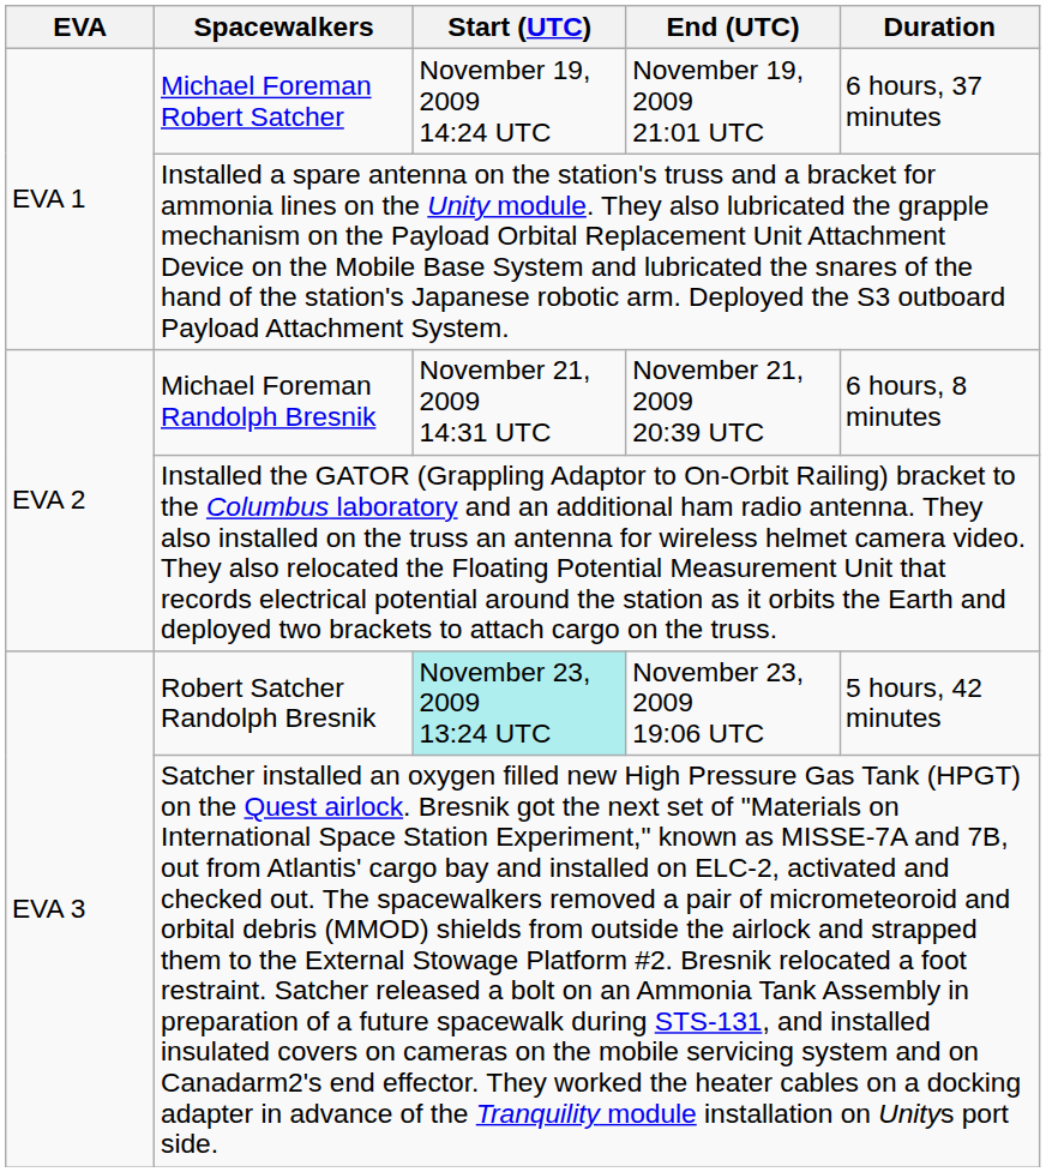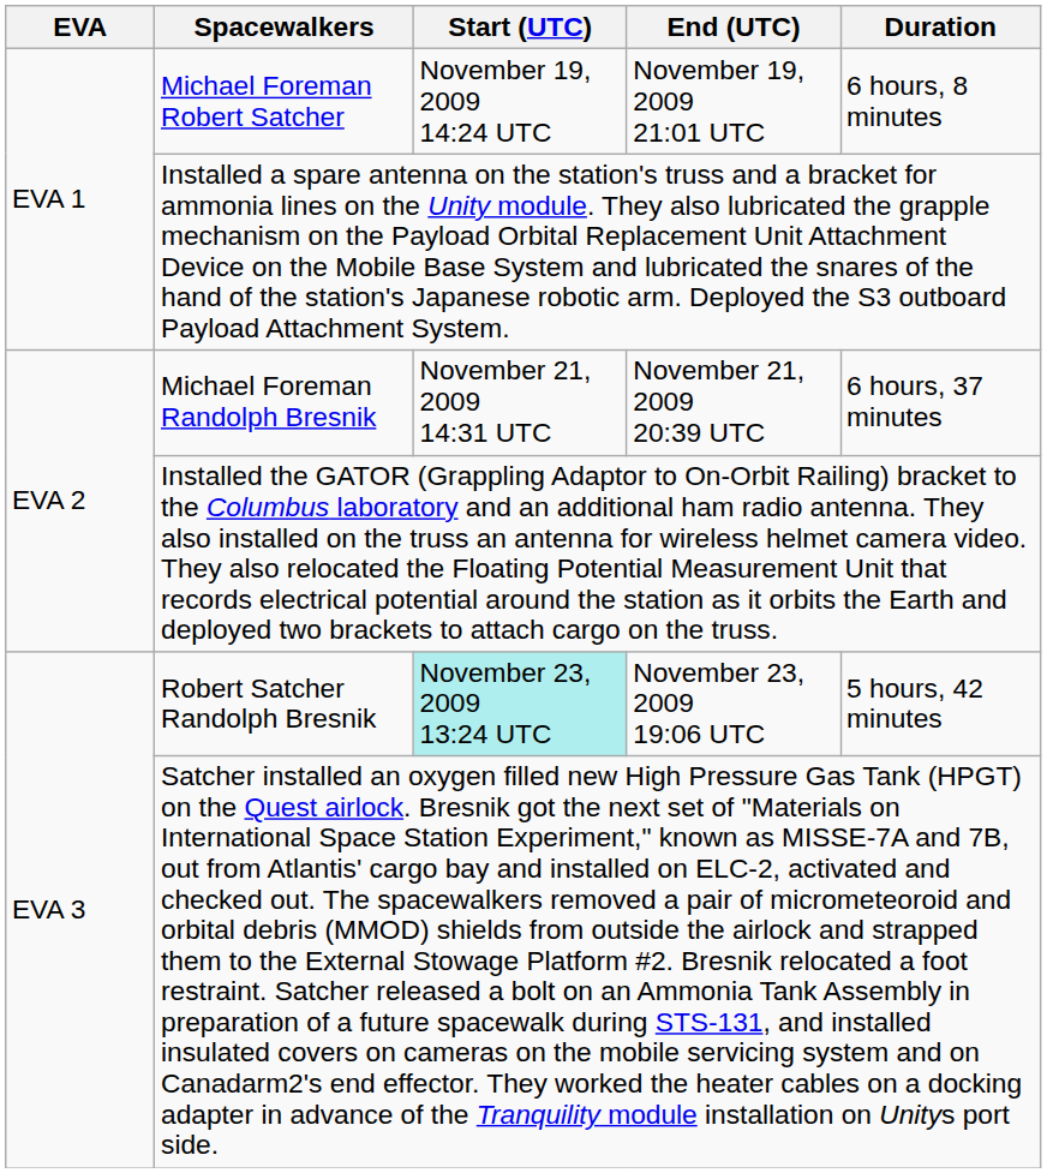Michael Foreman Robert Satcher | Duration: 6 hours, 37 minutes -> 6 hours, 8 minutes
Michael Foreman Randolph Bresnik | Duration: 6 hours, 8 minutes -> 6 hours, 37 minutes
